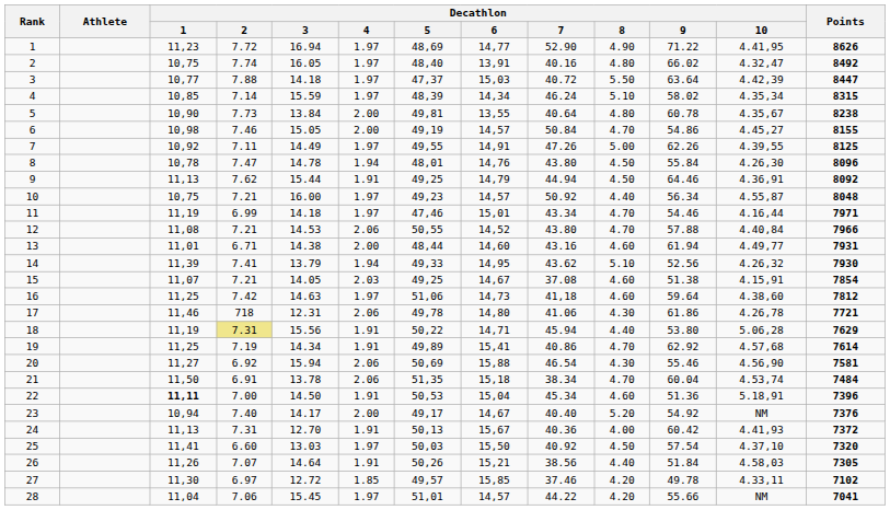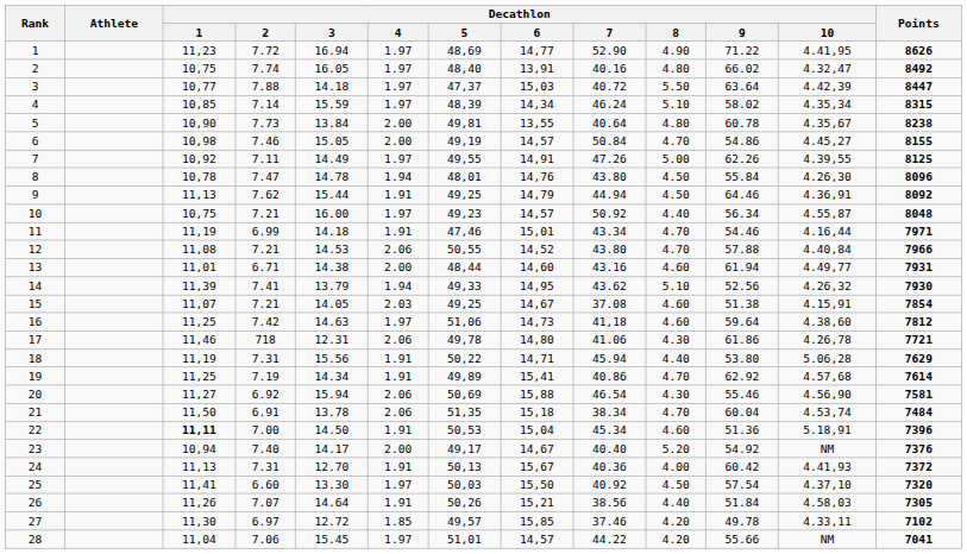11 | Decathlon / 4: 1.97 -> 1.91
18 | Decathlon / 2: khaki background -> no background
25 | Decathlon / 3: 13.03 -> 13.30
